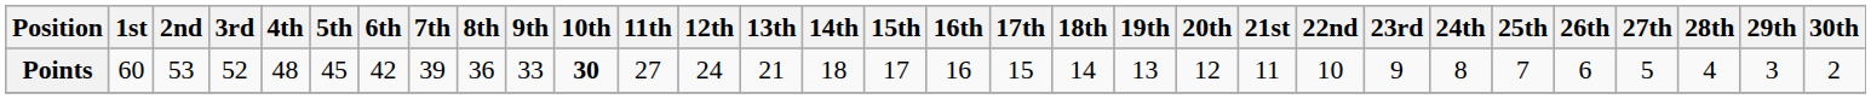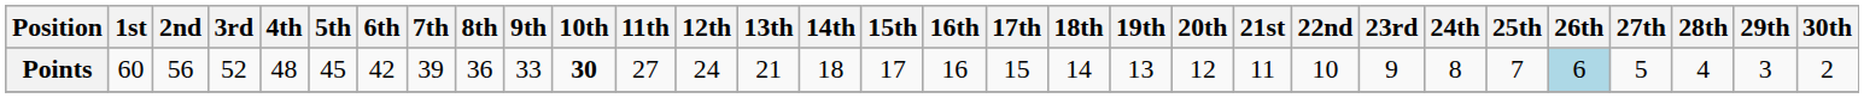Points | 2nd: 53 -> 56
Points | 26th: no background -> lightblue background
